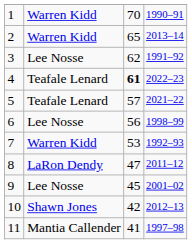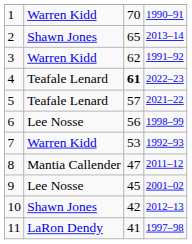2 | column 2: Warren Kidd -> Shawn Jones
3 | column 2: Lee Nosse -> Warren Kidd
8 | column 2: LaRon Dendy -> Mantia Callender
11 | column 2: Mantia Callender -> LaRon Dendy
